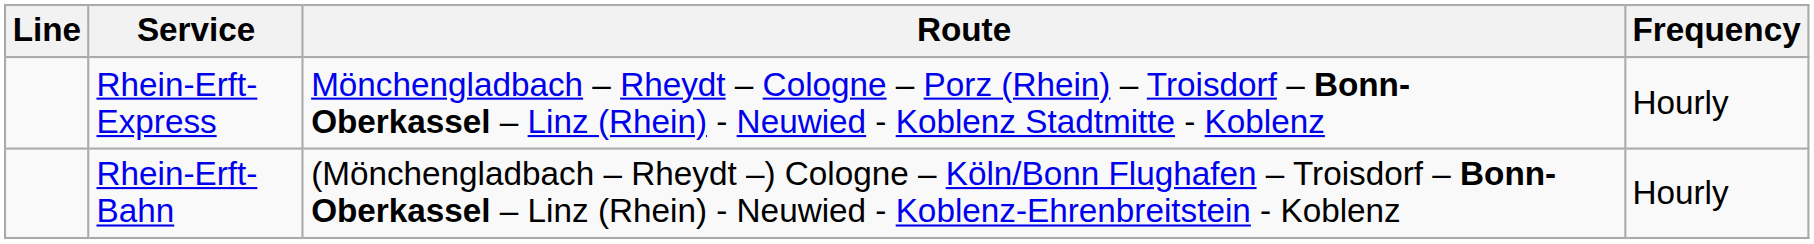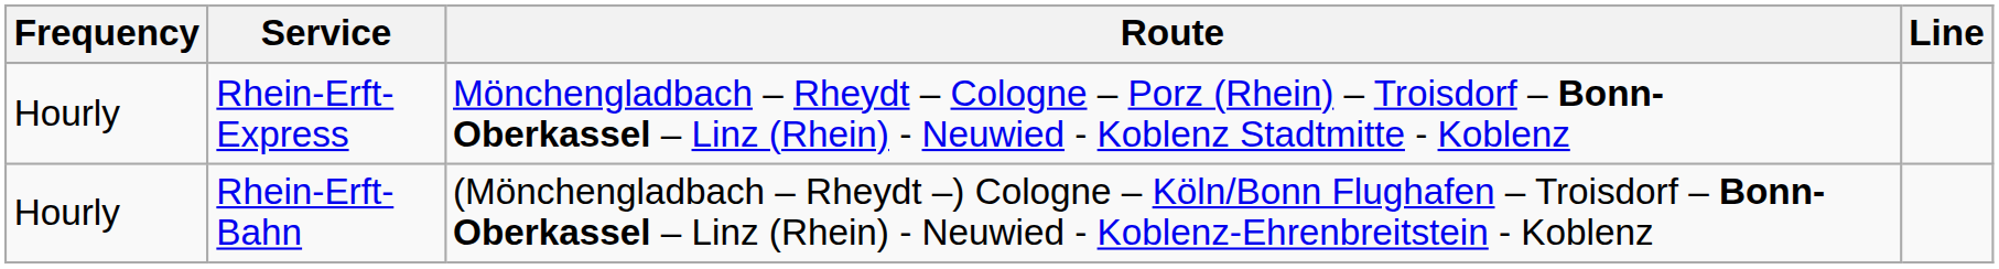columns swapped: Line <-> Frequency
